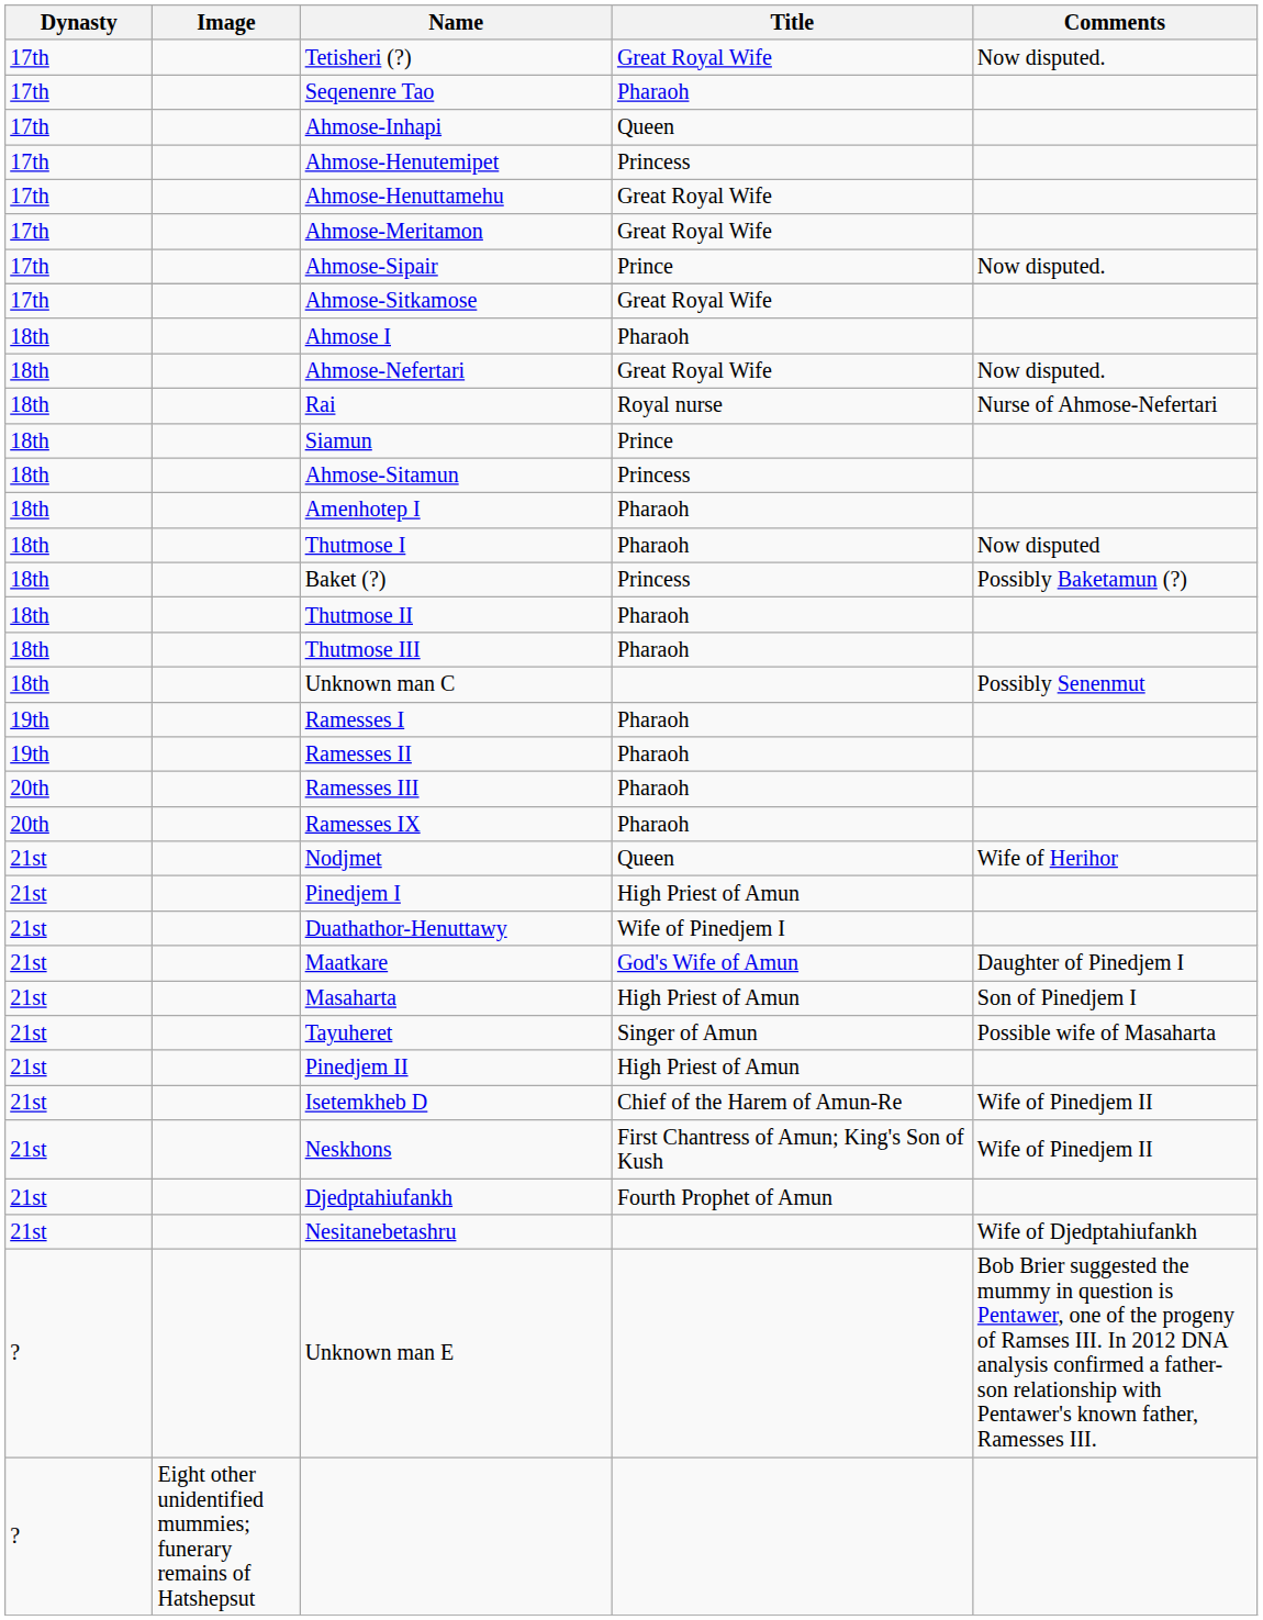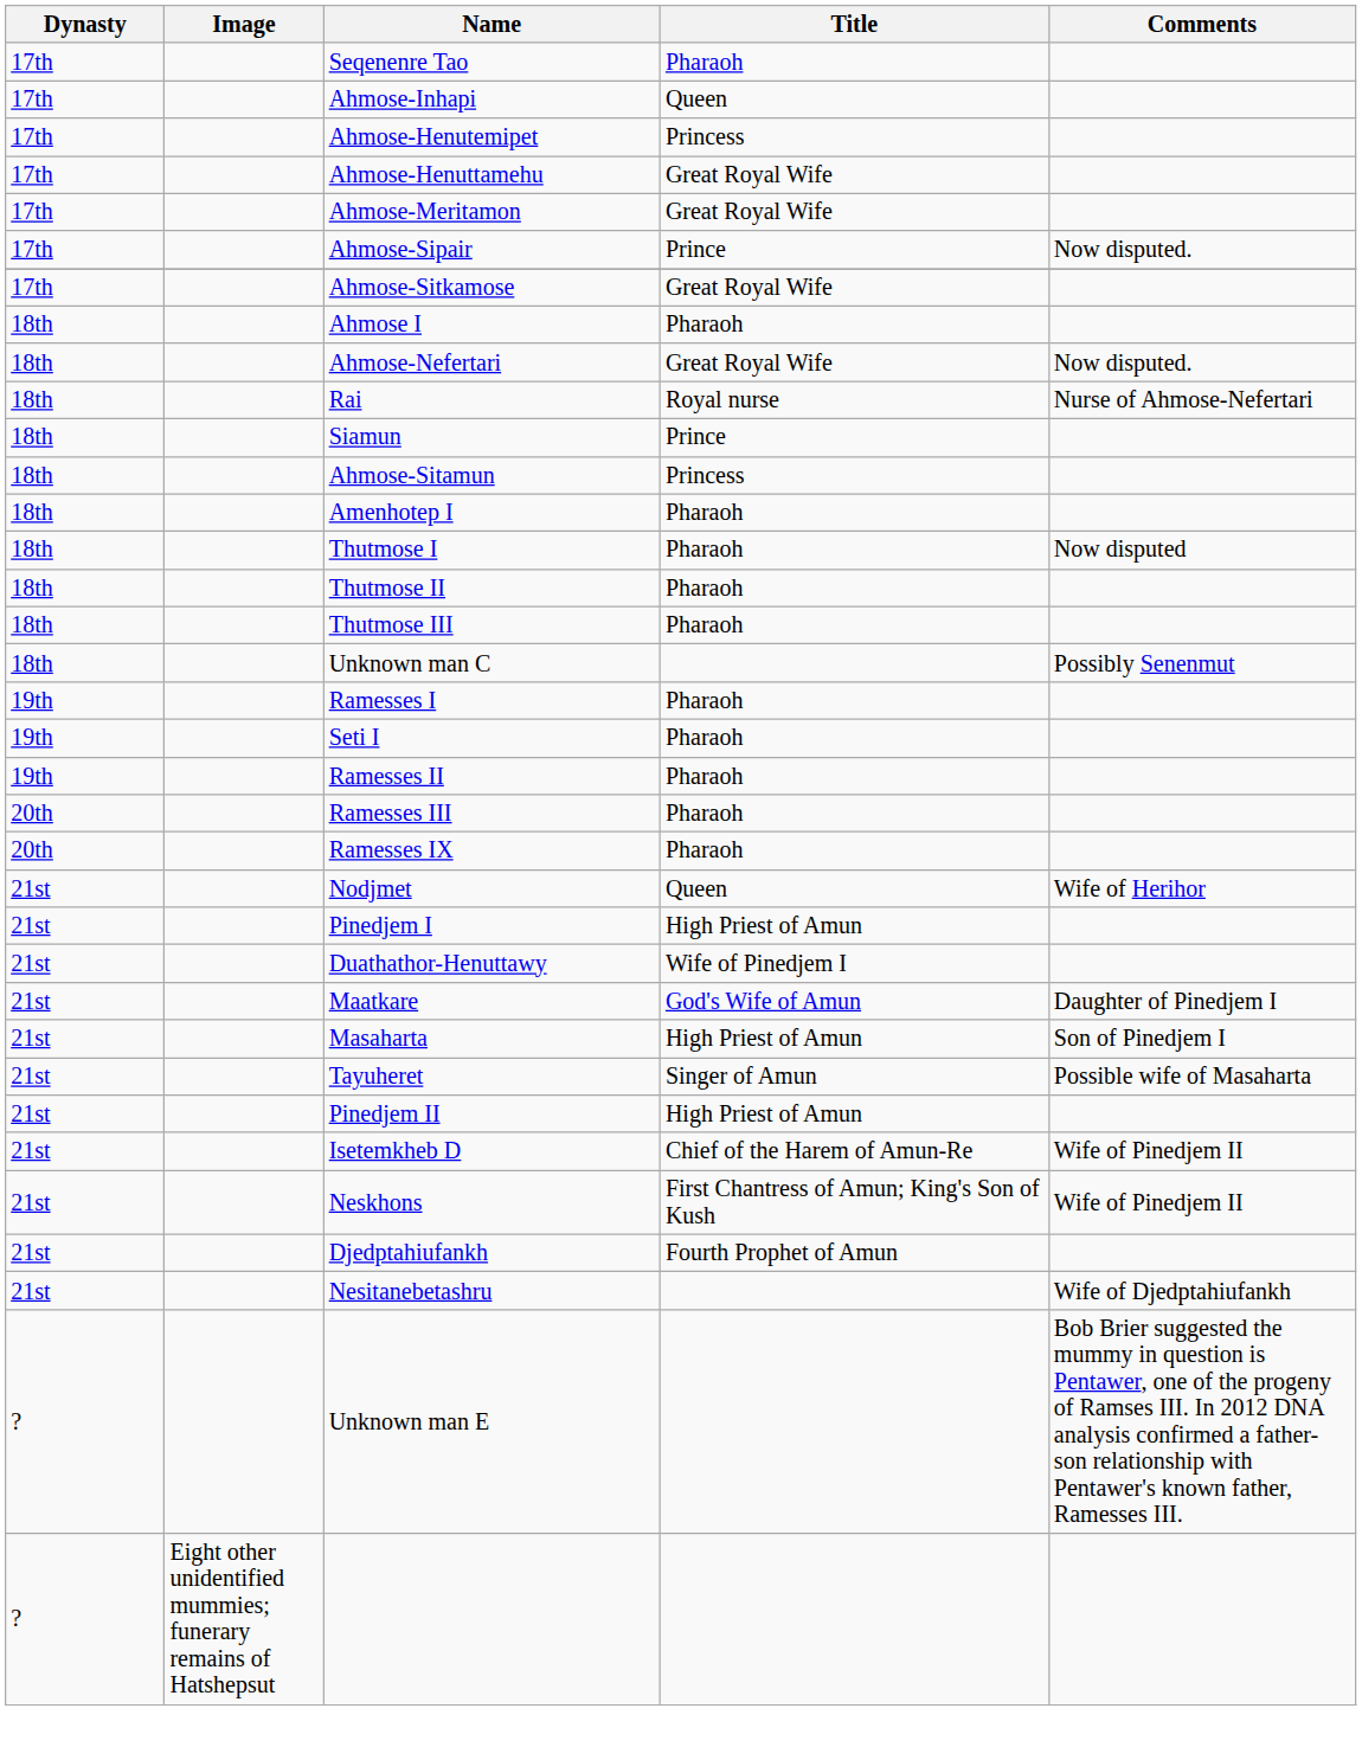- row: 17th | Tetisheri (?) | Great Royal Wife | Now disputed.
- row: 18th | Baket (?) | Princess | Possibly Baketamun (?)
+ row: 19th | Seti I | Pharaoh
